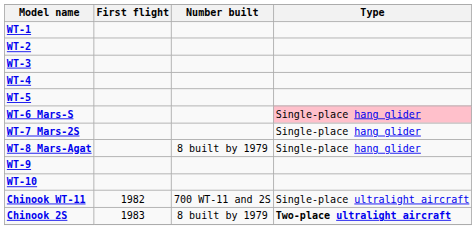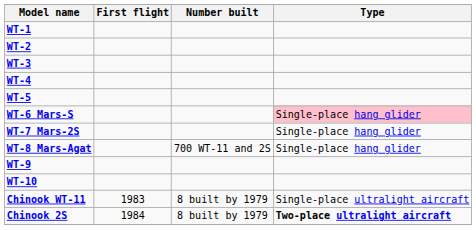WT-8 Mars-Agat | Number built: 8 built by 1979 -> 700 WT-11 and 2S
Chinook WT-11 | First flight: 1982 -> 1983
Chinook WT-11 | Number built: 700 WT-11 and 2S -> 8 built by 1979
Chinook 2S | First flight: 1983 -> 1984
